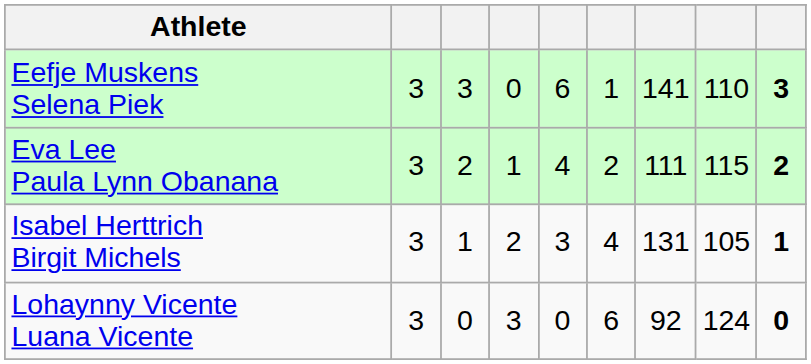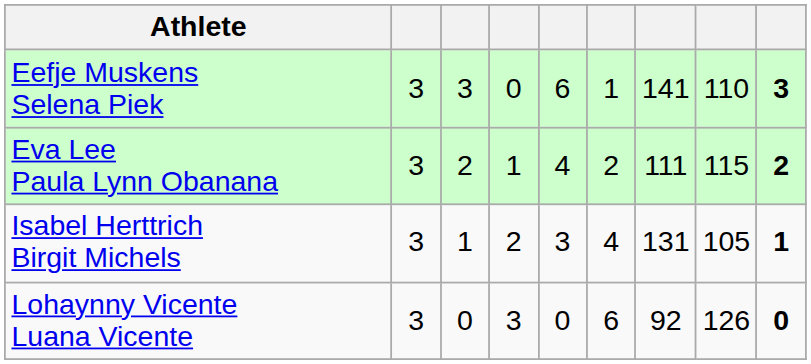Lohaynny Vicente Luana Vicente | column 8: 124 -> 126
